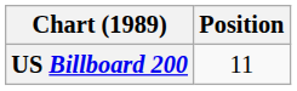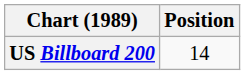US Billboard 200 | Position: 11 -> 14
